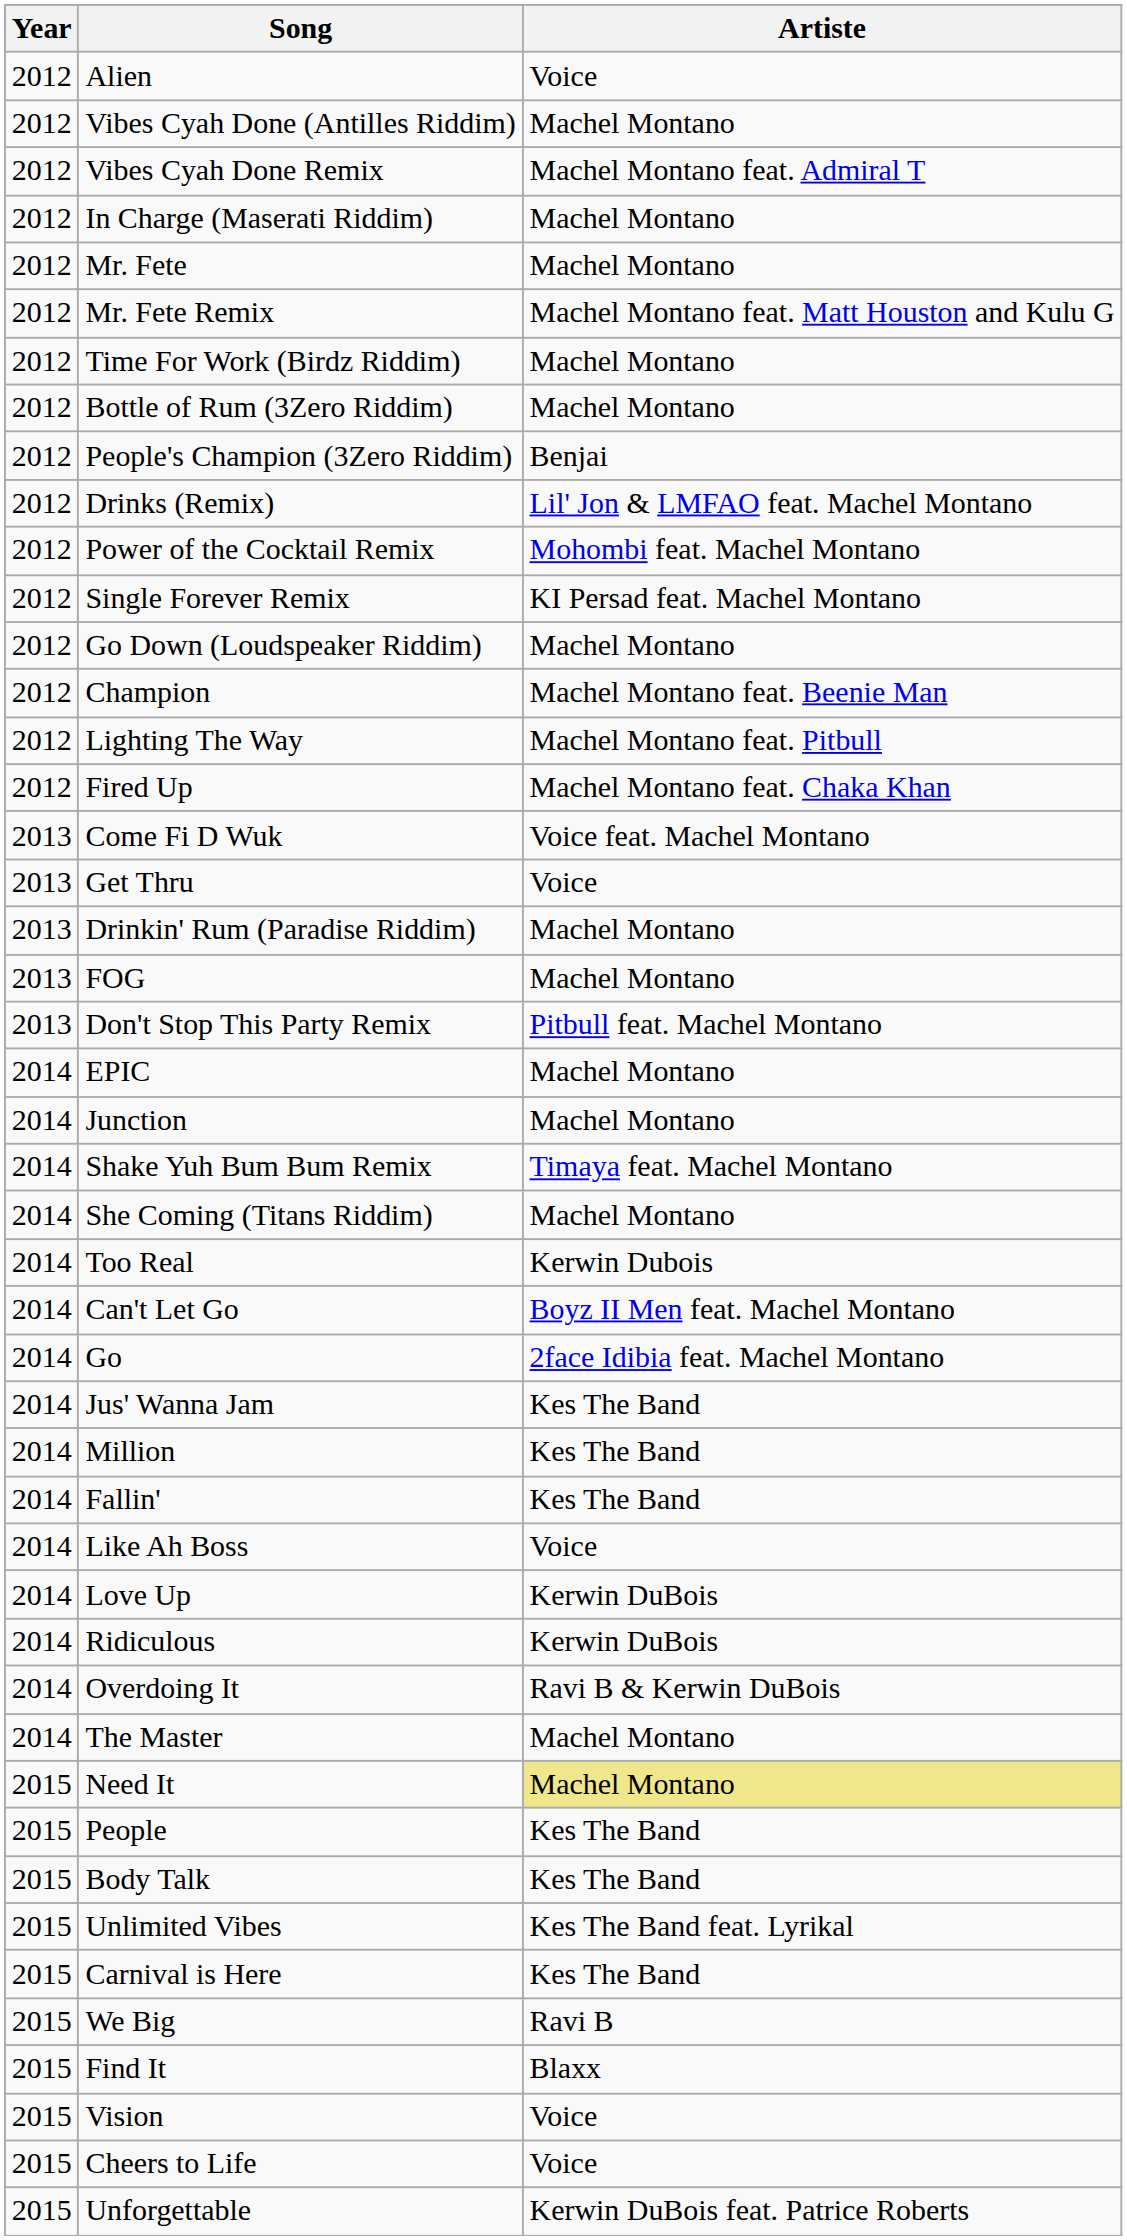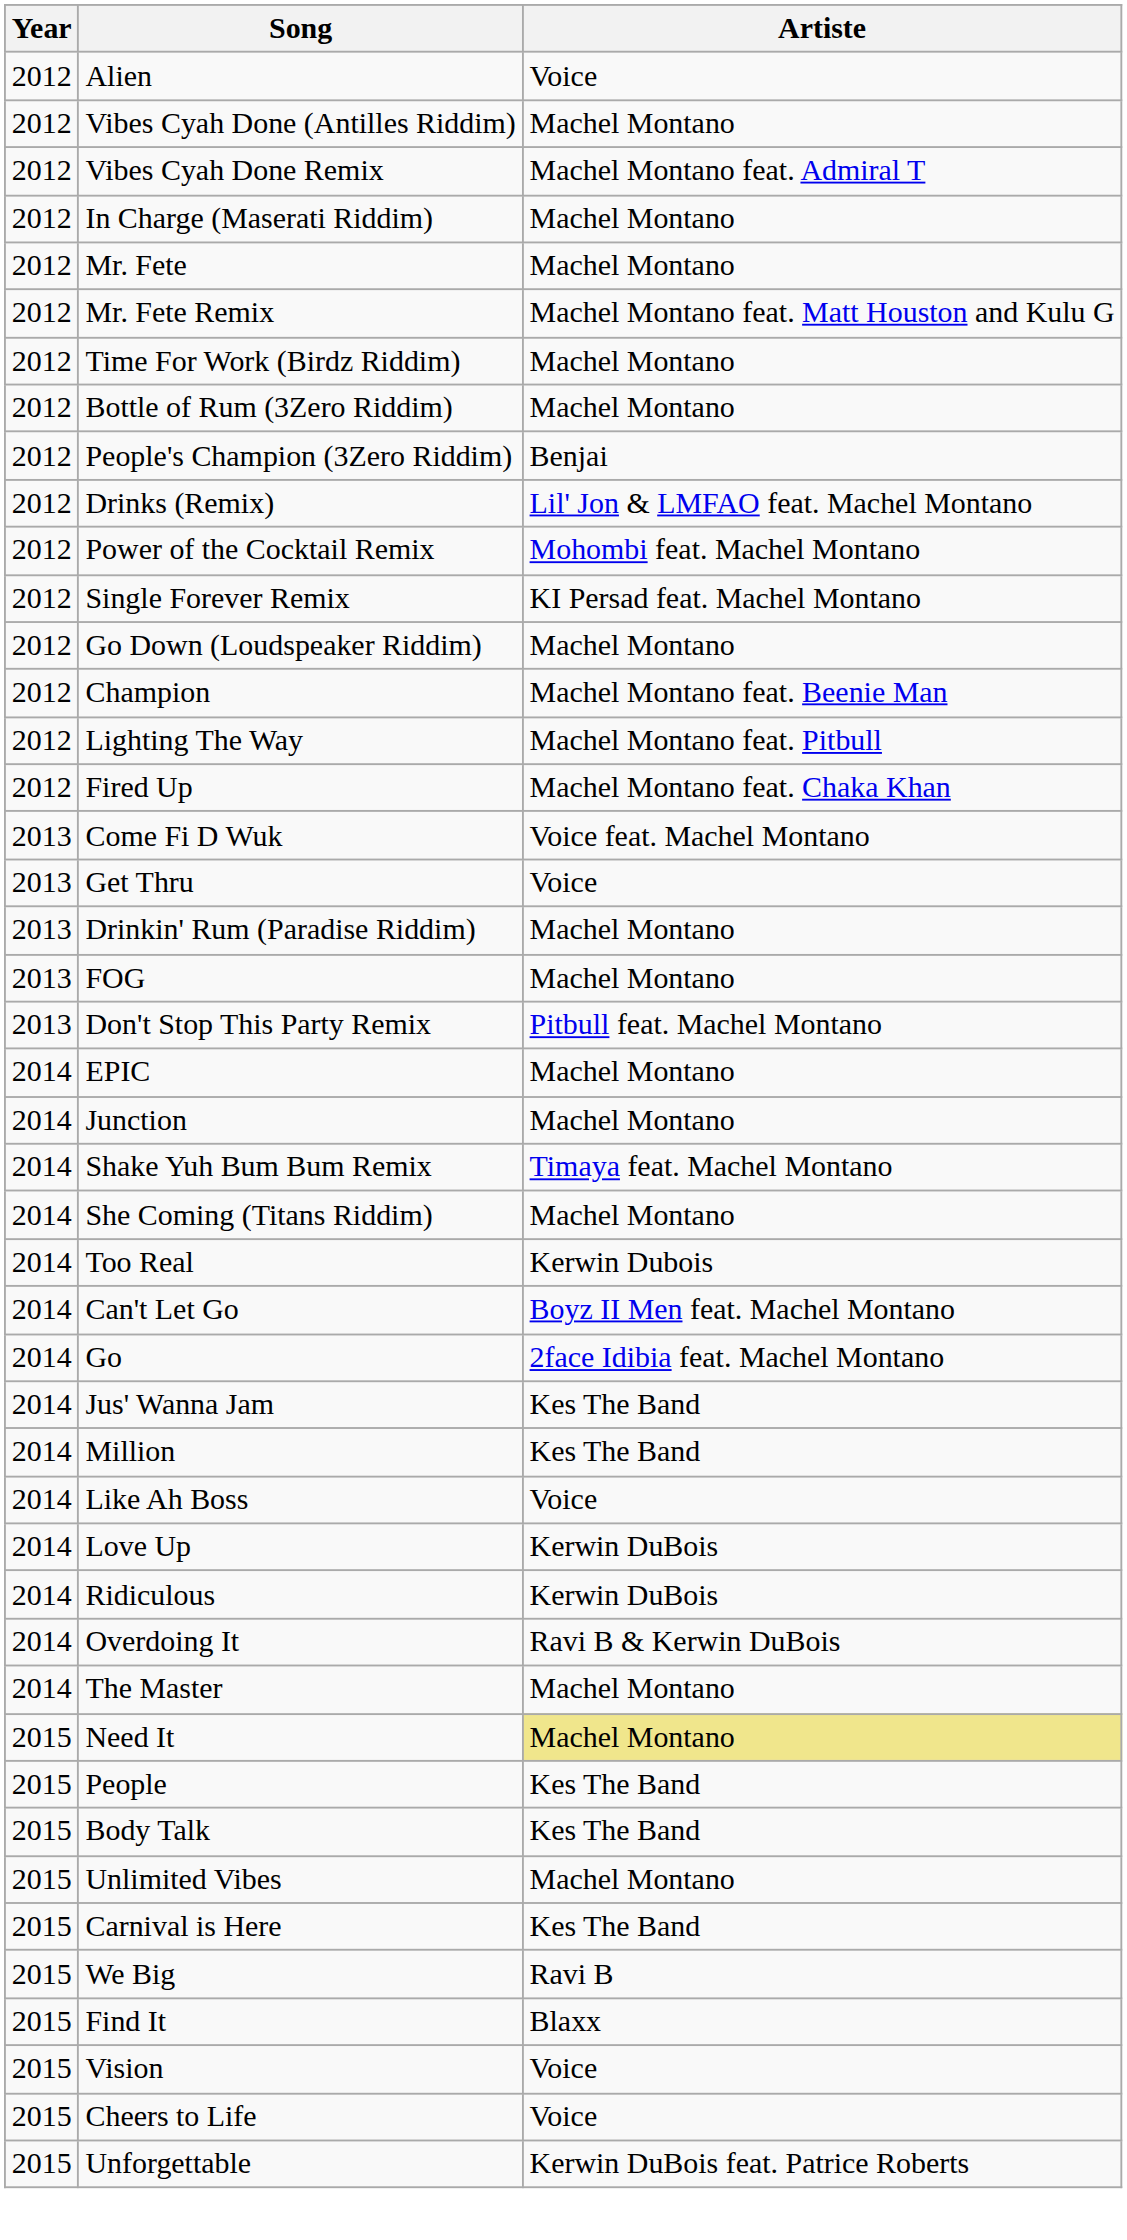- row: 2014 | Fallin' | Kes The Band
Unlimited Vibes | Artiste: Kes The Band feat. Lyrikal -> Machel Montano
